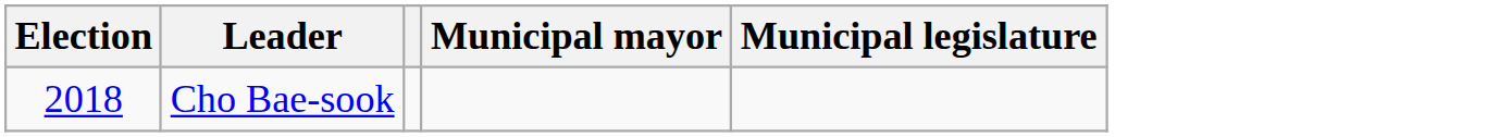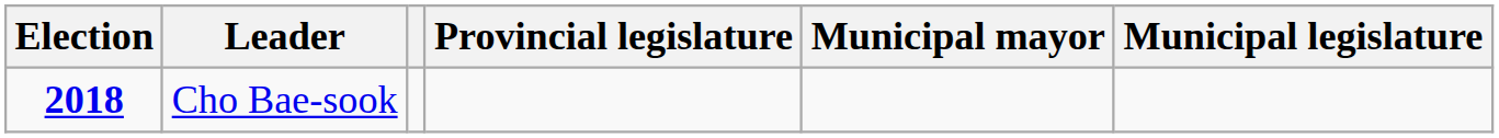+ column: Provincial legislature
Cho Bae-sook | Election: normal -> bold
